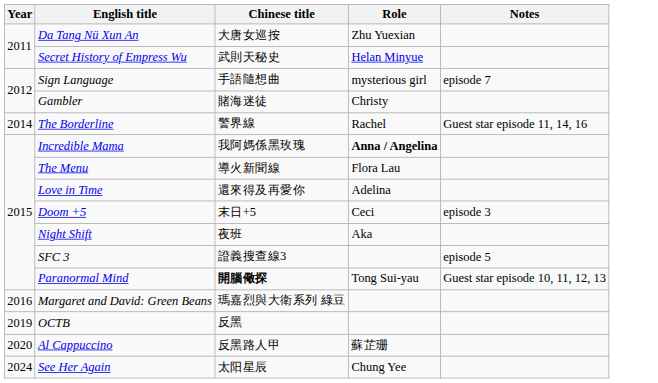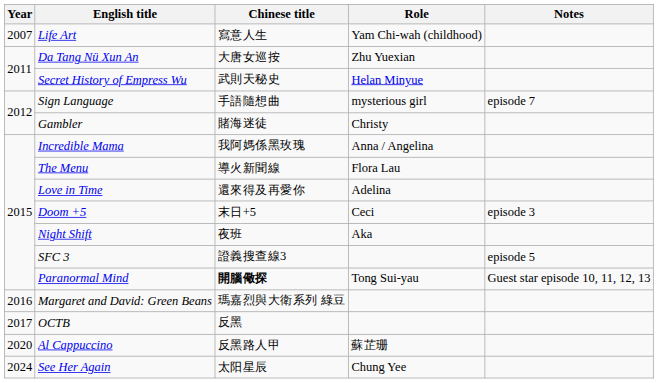+ row: 2007 | Life Art | 寫意人生 | Yam Chi-wah (childhood)
- row: 2014 | The Borderline | 警界線 | Rachel | Guest star episode 11, 14, 16
Incredible Mama | Role: bold -> normal
OCTB | Year: 2019 -> 2017
